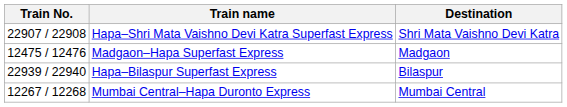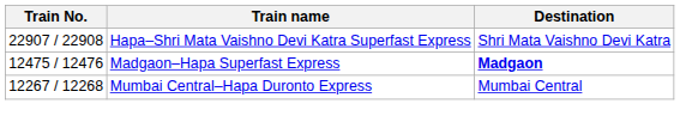Madgaon–Hapa Superfast Express | Destination: normal -> bold
- row: 22939 / 22940 | Hapa–Bilaspur Superfast Express | Bilaspur
